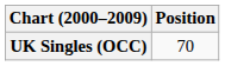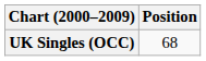UK Singles (OCC) | Position: 70 -> 68
